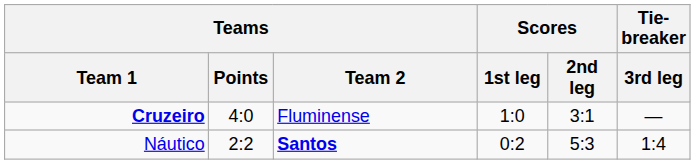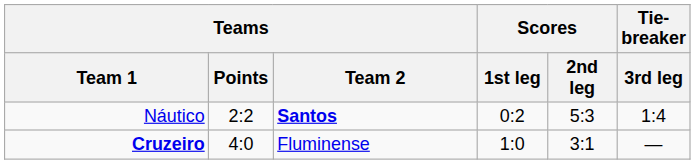rows swapped: Náutico <-> Cruzeiro
